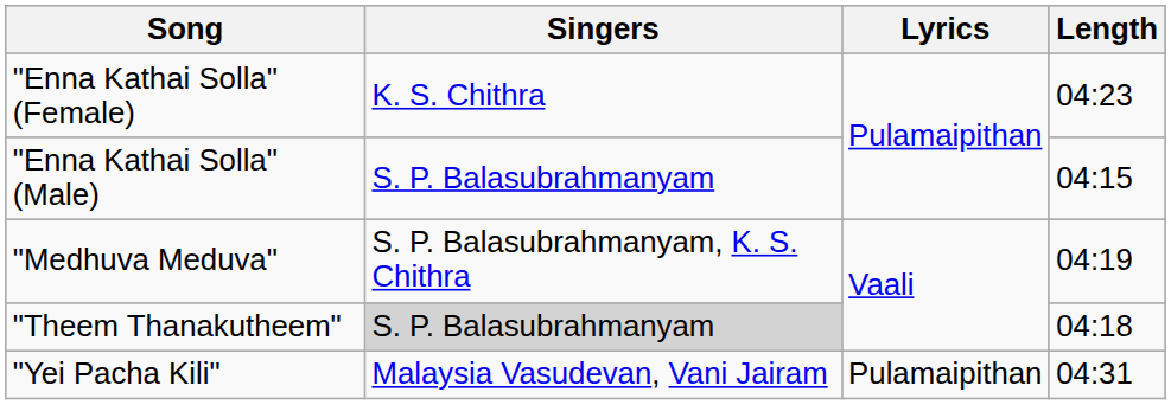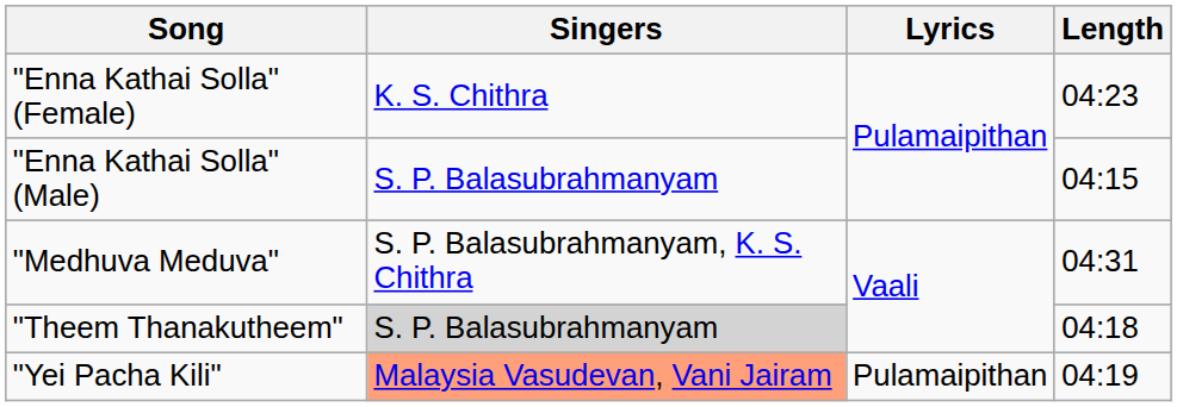"Medhuva Meduva" | Length: 04:19 -> 04:31
"Yei Pacha Kili" | Singers: no background -> lightsalmon background
"Yei Pacha Kili" | Length: 04:31 -> 04:19
